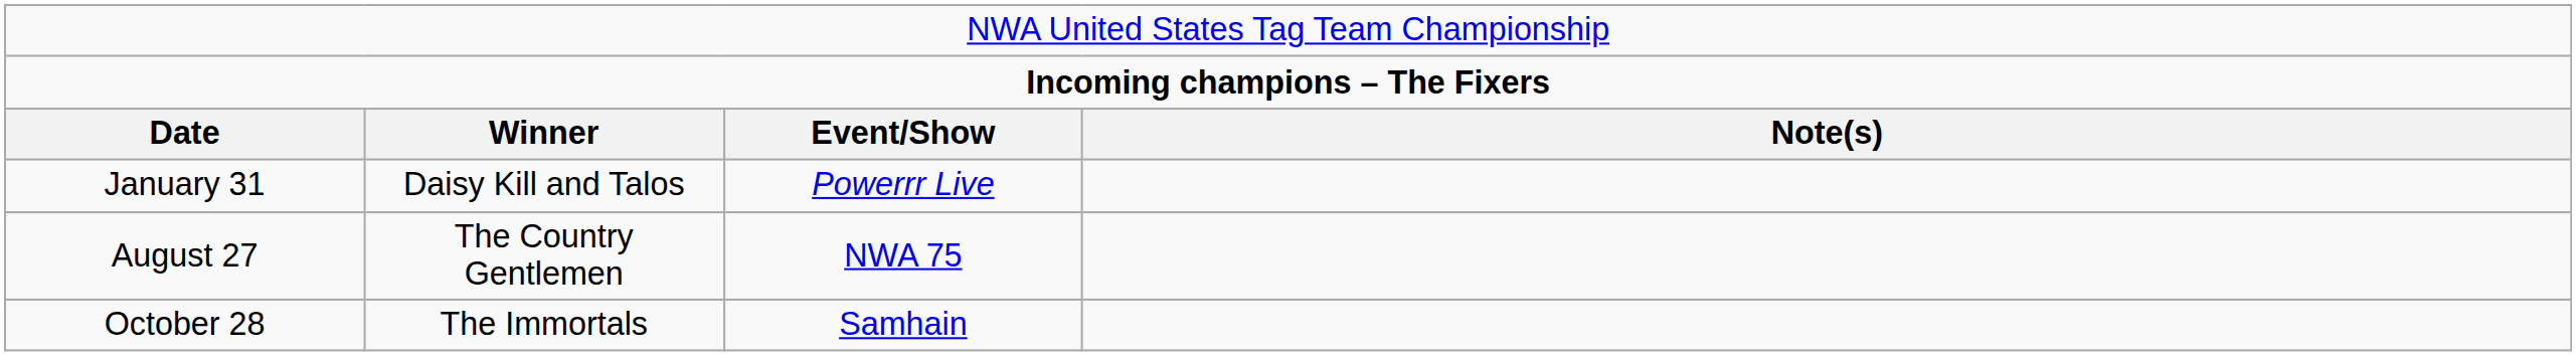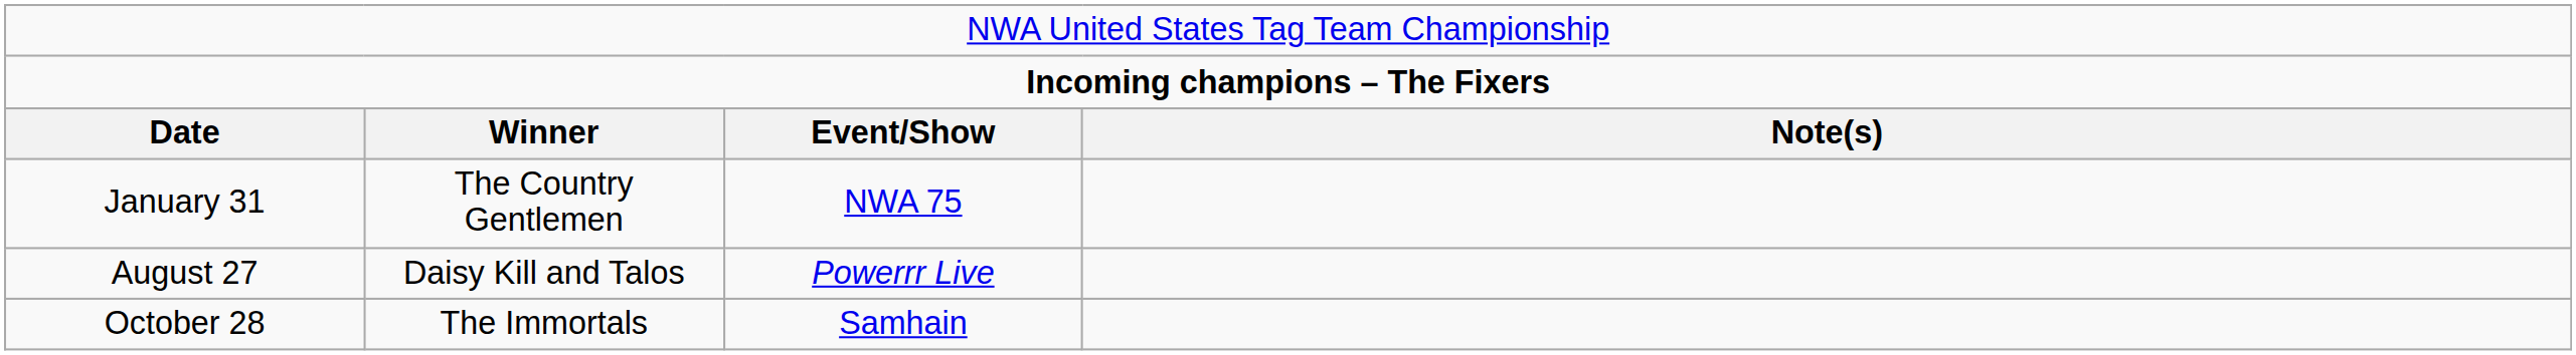January 31 | column 2: Daisy Kill and Talos -> The Country Gentlemen
January 31 | column 3: Powerrr Live -> NWA 75
August 27 | column 2: The Country Gentlemen -> Daisy Kill and Talos
August 27 | column 3: NWA 75 -> Powerrr Live
